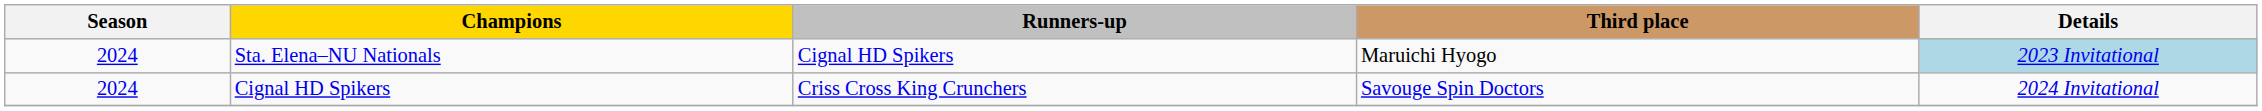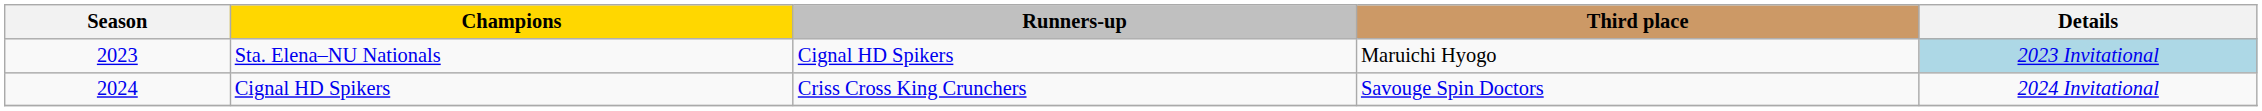Sta. Elena–NU Nationals | Season: 2024 -> 2023
